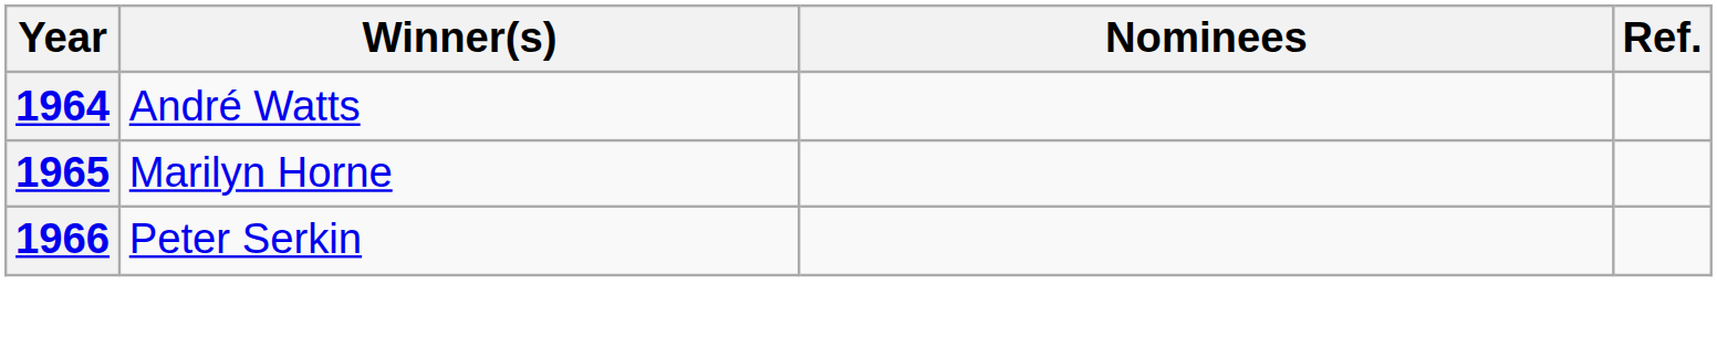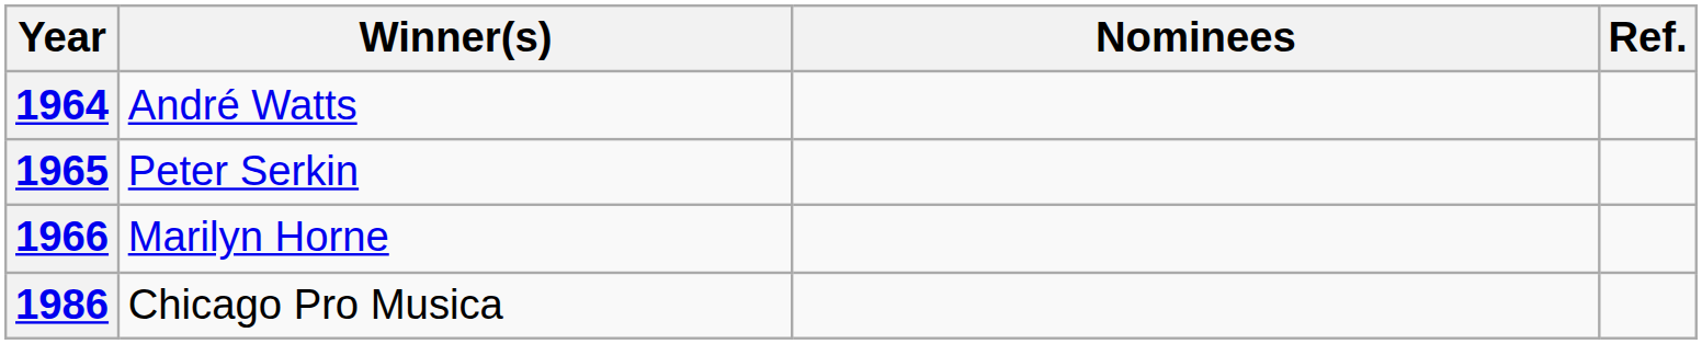1965 | Winner(s): Marilyn Horne -> Peter Serkin
1966 | Winner(s): Peter Serkin -> Marilyn Horne
+ row: 1986 | Chicago Pro Musica
